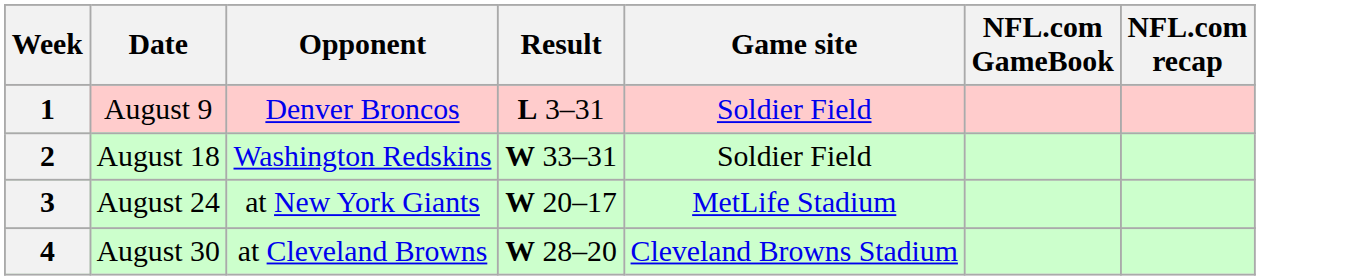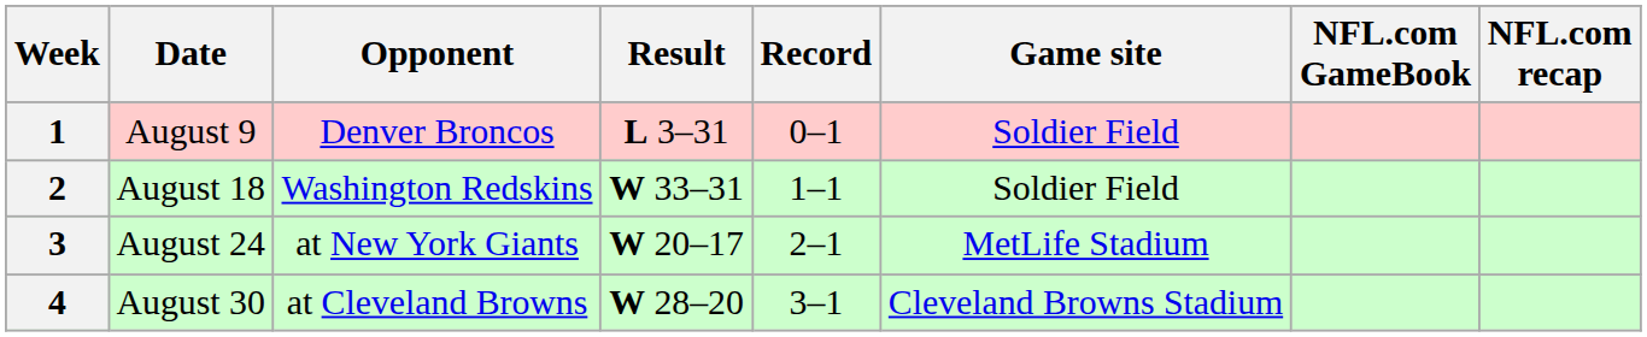+ column: Record | 0–1 | 1–1 | 2–1 | 3–1
